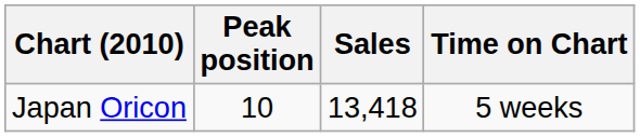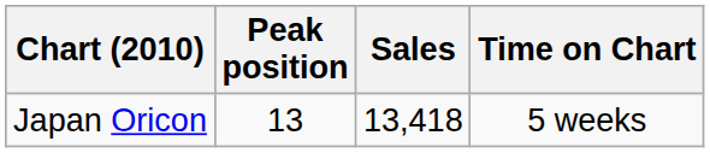Japan Oricon | Peak position: 10 -> 13
